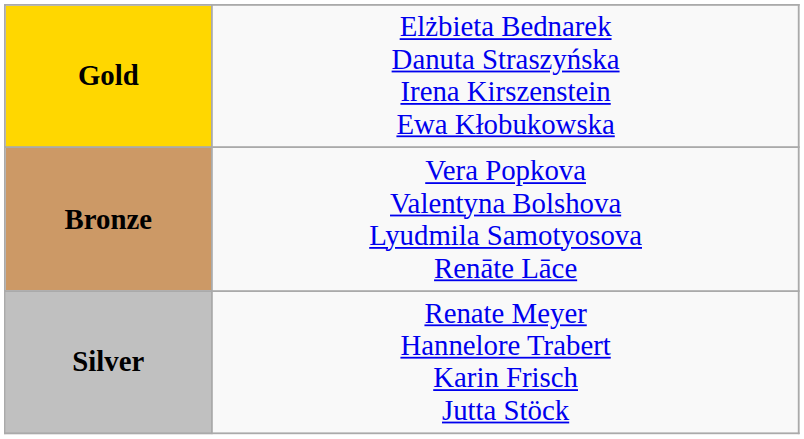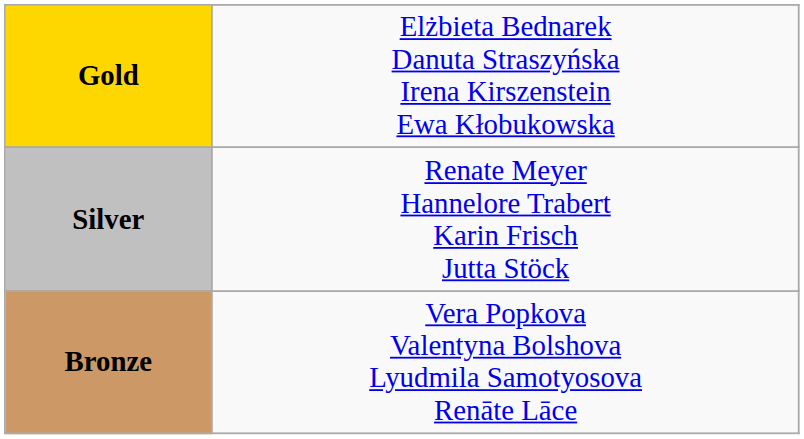rows swapped: Silver <-> Bronze
